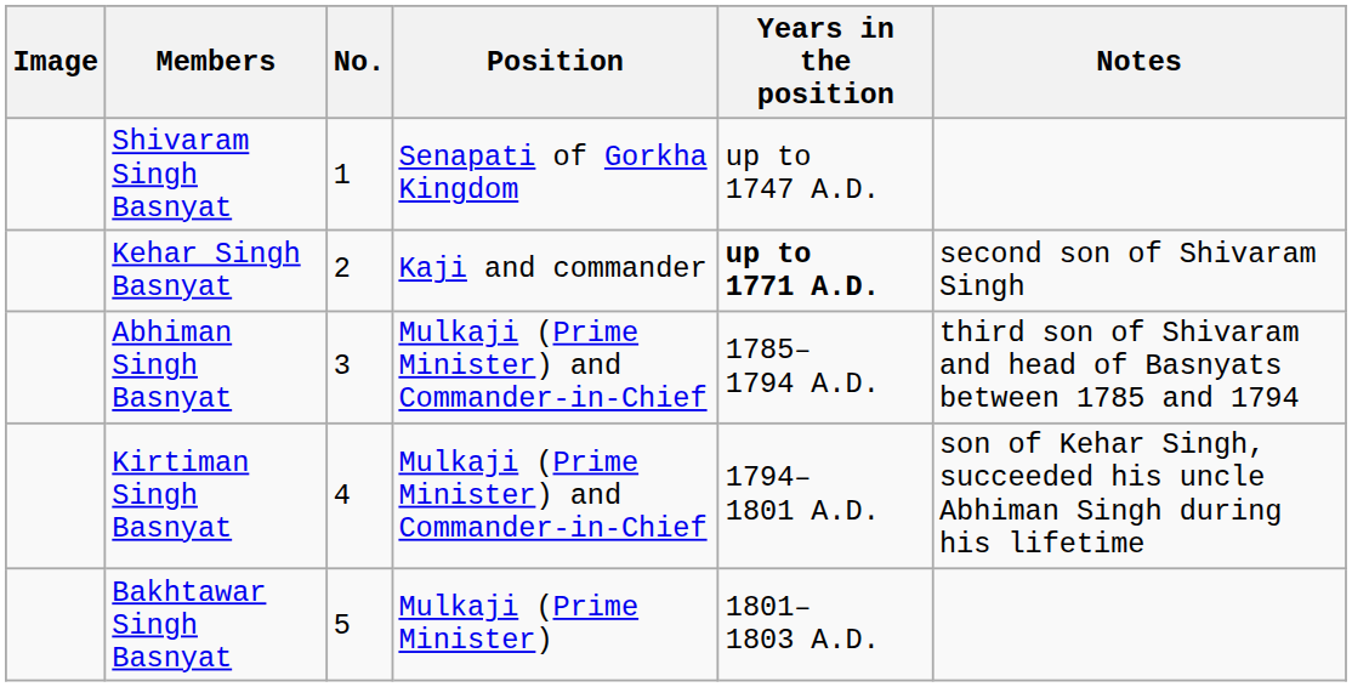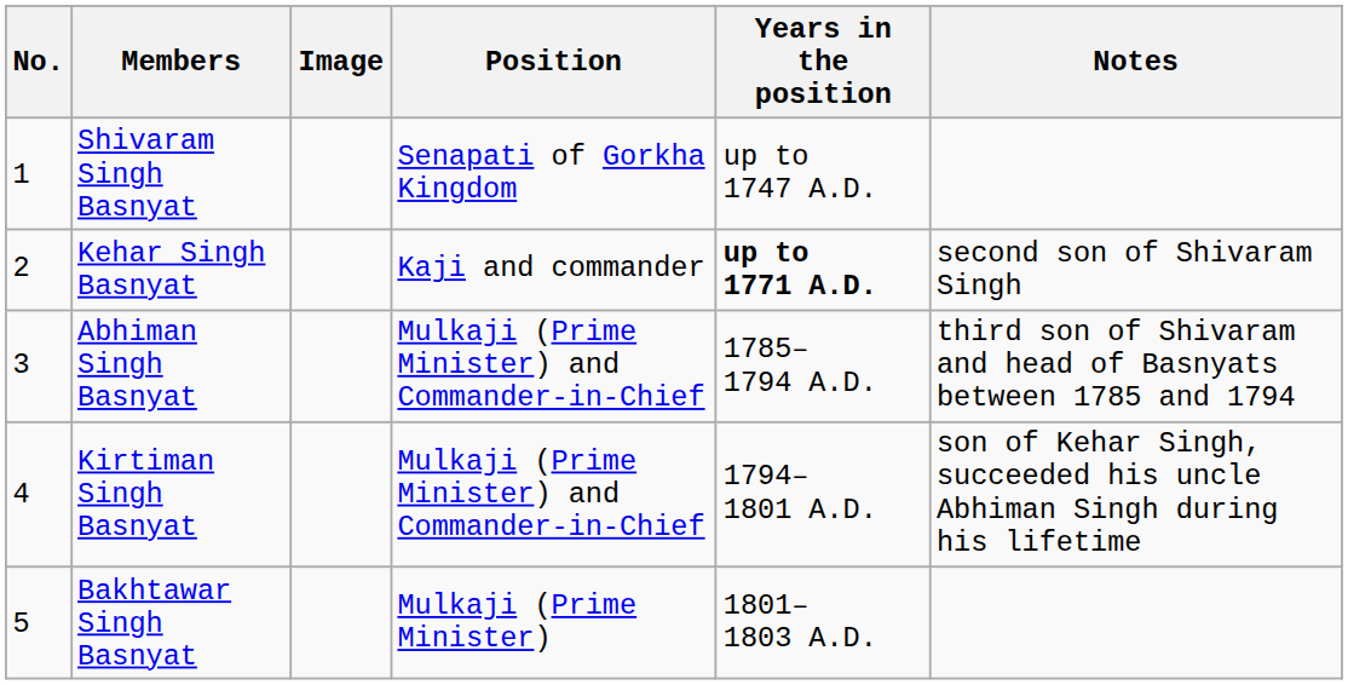columns swapped: No. <-> Image
